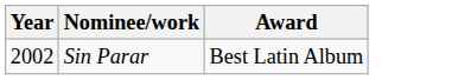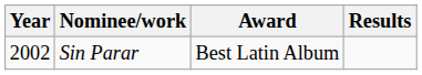+ column: Results
